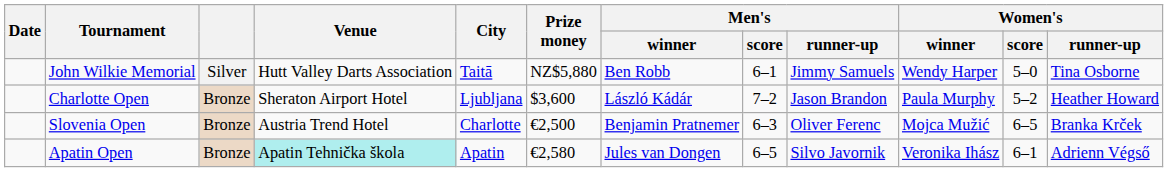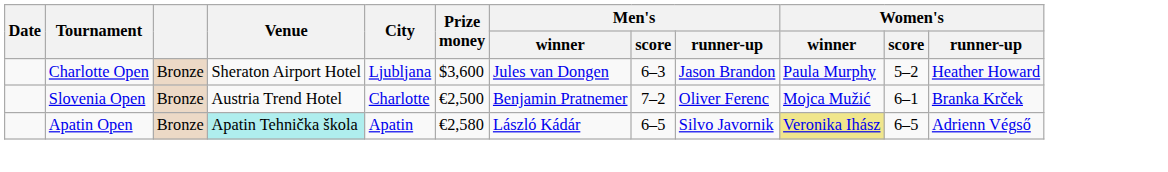- row: John Wilkie Memorial | Silver | Hutt Valley Darts Association | Taitā | NZ$5,880 | Ben Robb | 6–1 | Jimmy Samuels | Wendy Harper | 5–0 | Tina Osborne
Charlotte Open | Men's / winner: László Kádár -> Jules van Dongen
Charlotte Open | Men's / score: 7–2 -> 6–3
Slovenia Open | Men's / score: 6–3 -> 7–2
Slovenia Open | Women's / score: 6–5 -> 6–1
Apatin Open | Men's / winner: Jules van Dongen -> László Kádár
Apatin Open | Women's / winner: no background -> khaki background
Apatin Open | Women's / score: 6–1 -> 6–5
